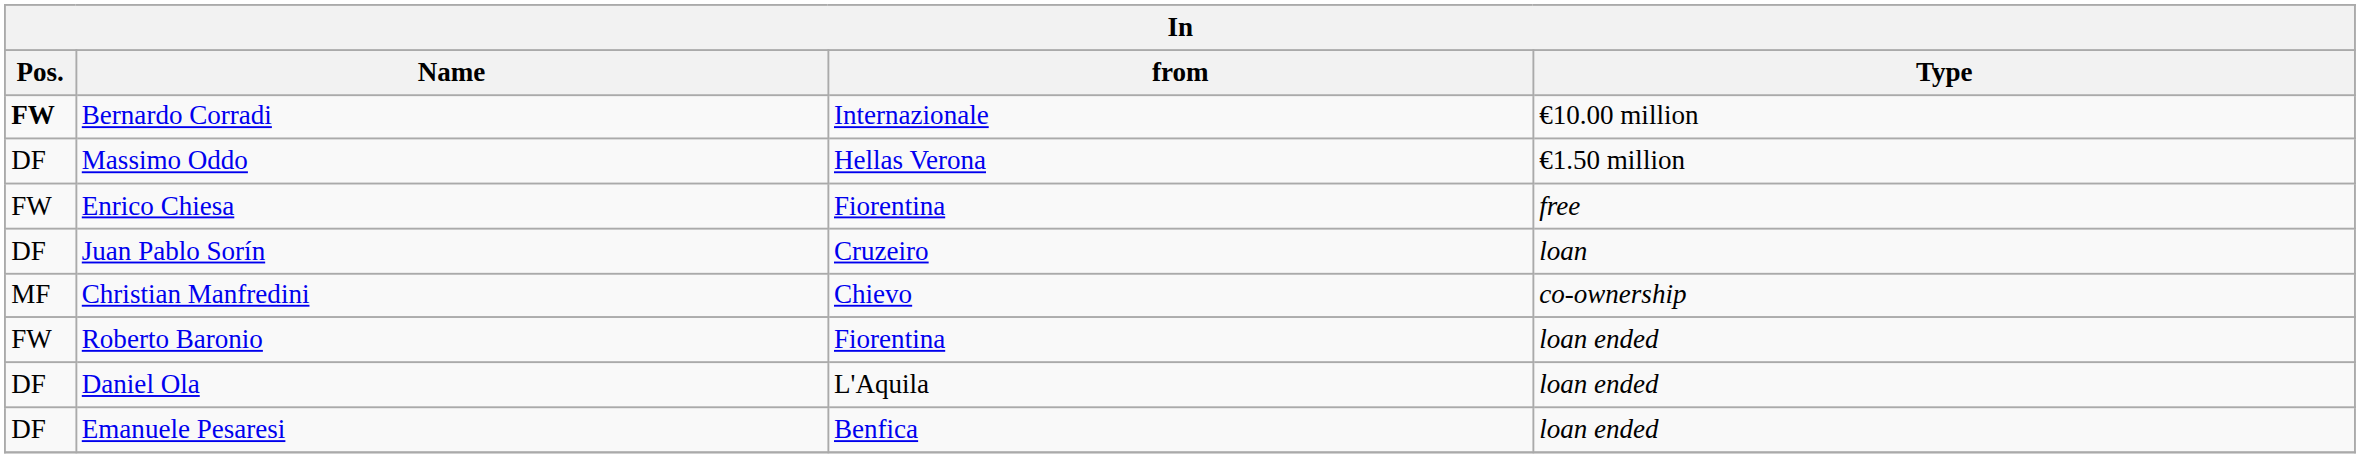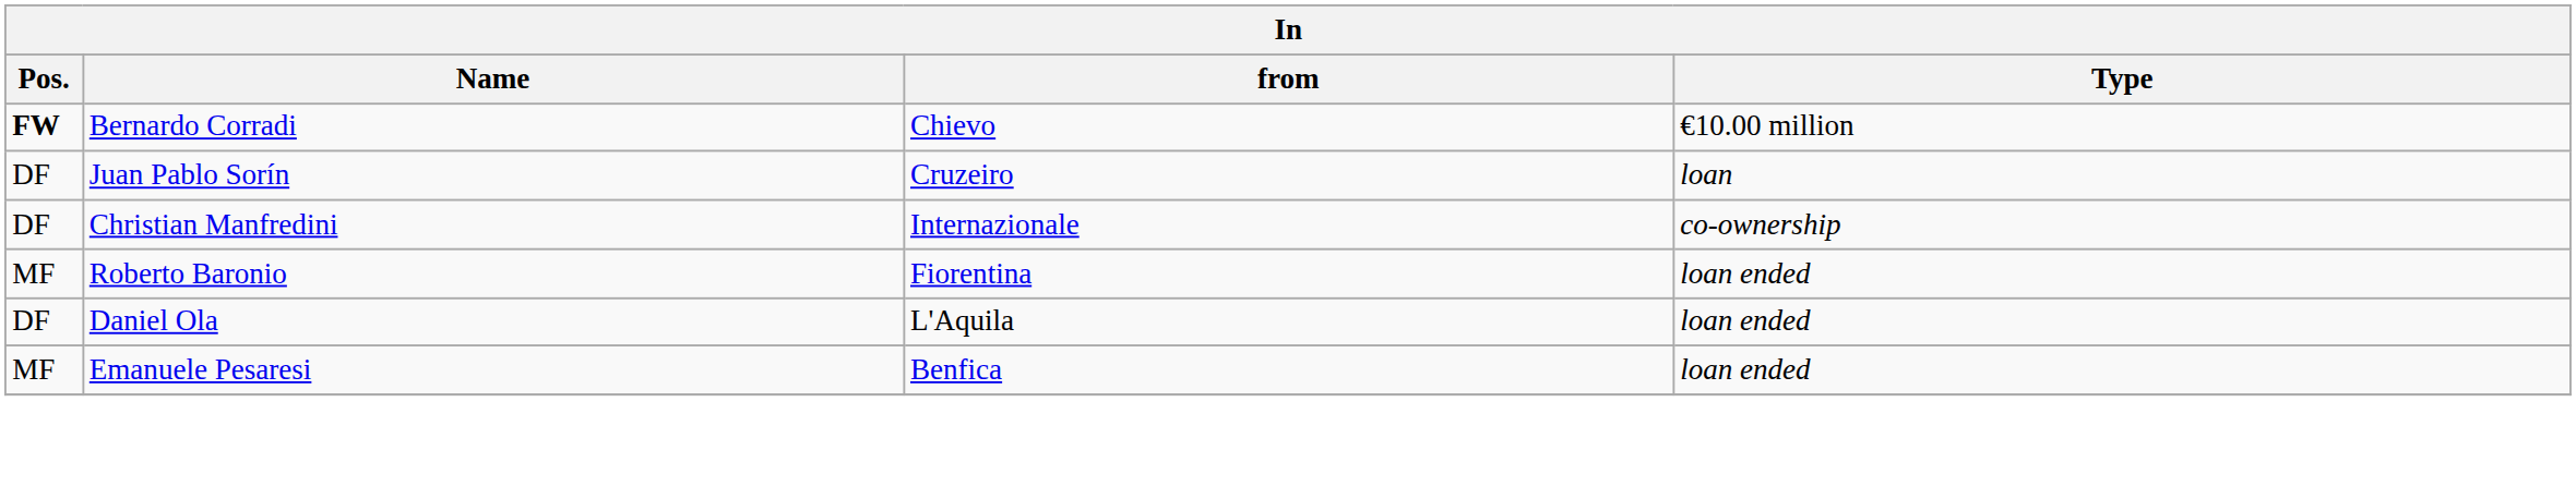Bernardo Corradi | from: Internazionale -> Chievo
- row: DF | Massimo Oddo | Hellas Verona | €1.50 million
- row: FW | Enrico Chiesa | Fiorentina | free
Christian Manfredini | Pos.: MF -> DF
Christian Manfredini | from: Chievo -> Internazionale
Roberto Baronio | Pos.: FW -> MF
Emanuele Pesaresi | Pos.: DF -> MF
